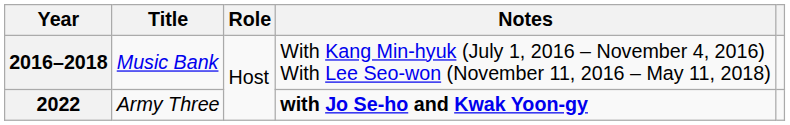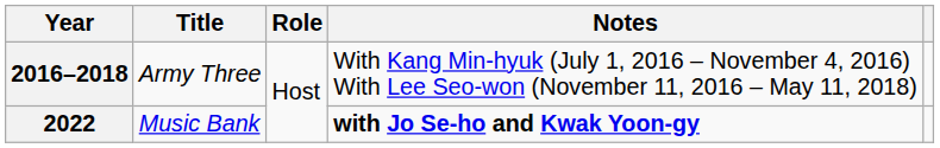2016–2018 | Title: Music Bank -> Army Three
2022 | Title: Army Three -> Music Bank
